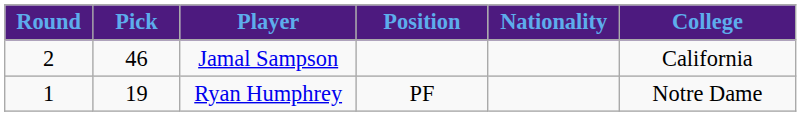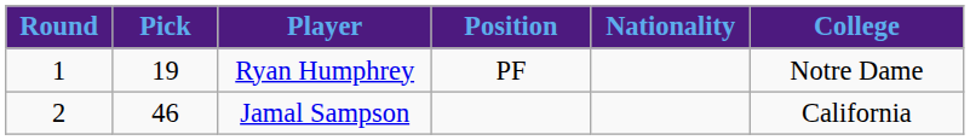rows swapped: Ryan Humphrey <-> Jamal Sampson
